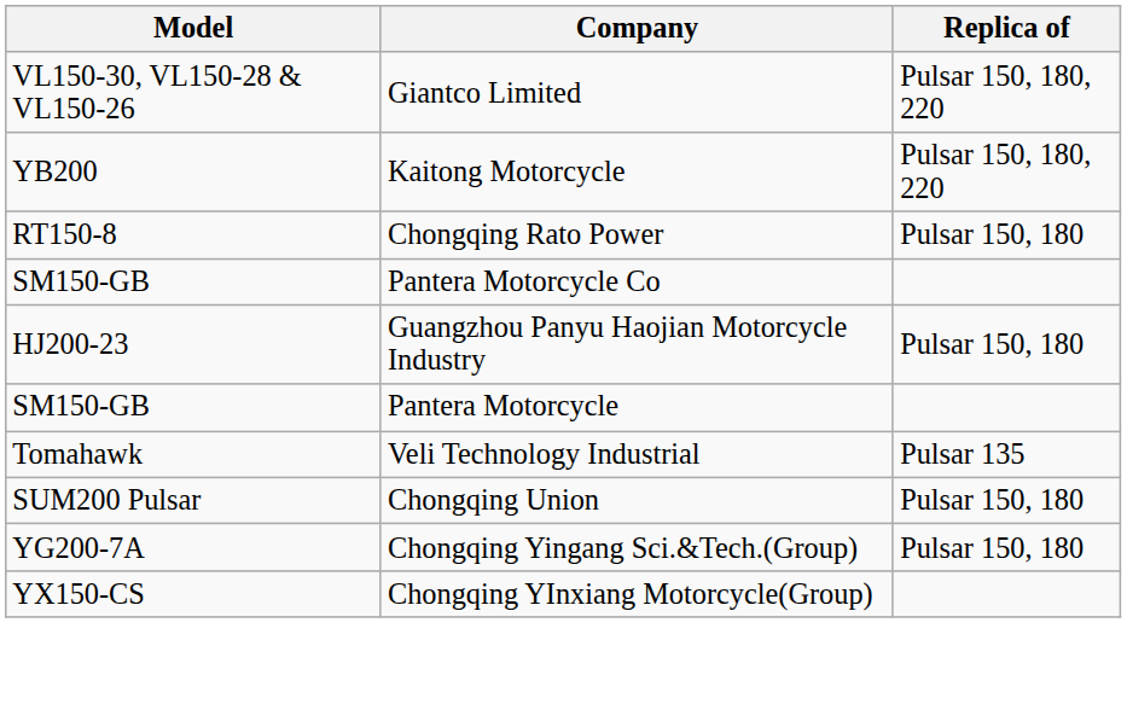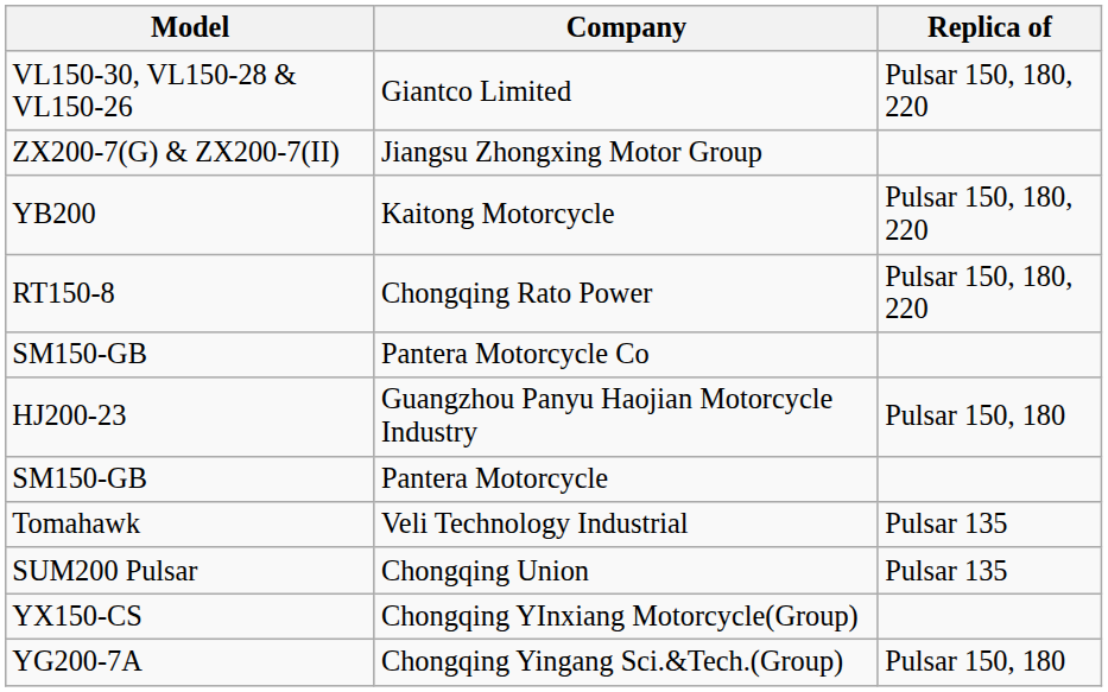+ row: ZX200-7(G) & ZX200-7(II) | Jiangsu Zhongxing Motor Group
Chongqing Rato Power | Replica of: Pulsar 150, 180 -> Pulsar 150, 180, 220
Chongqing Union | Replica of: Pulsar 150, 180 -> Pulsar 135
rows swapped: Chongqing Yingang Sci.&Tech.(Group) <-> Chongqing YInxiang Motorcycle(Group)
